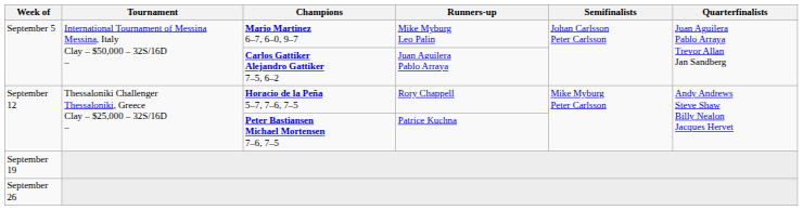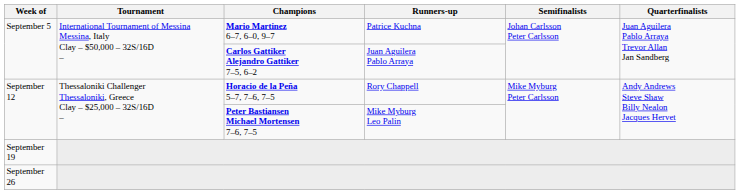Mario Martinez 6–7, 6–0, 9–7 | Runners-up: Mike Myburg Leo Palin -> Patrice Kuchna
Peter Bastiansen Michael Mortensen 7–6, 7–5 | Runners-up: Patrice Kuchna -> Mike Myburg Leo Palin
